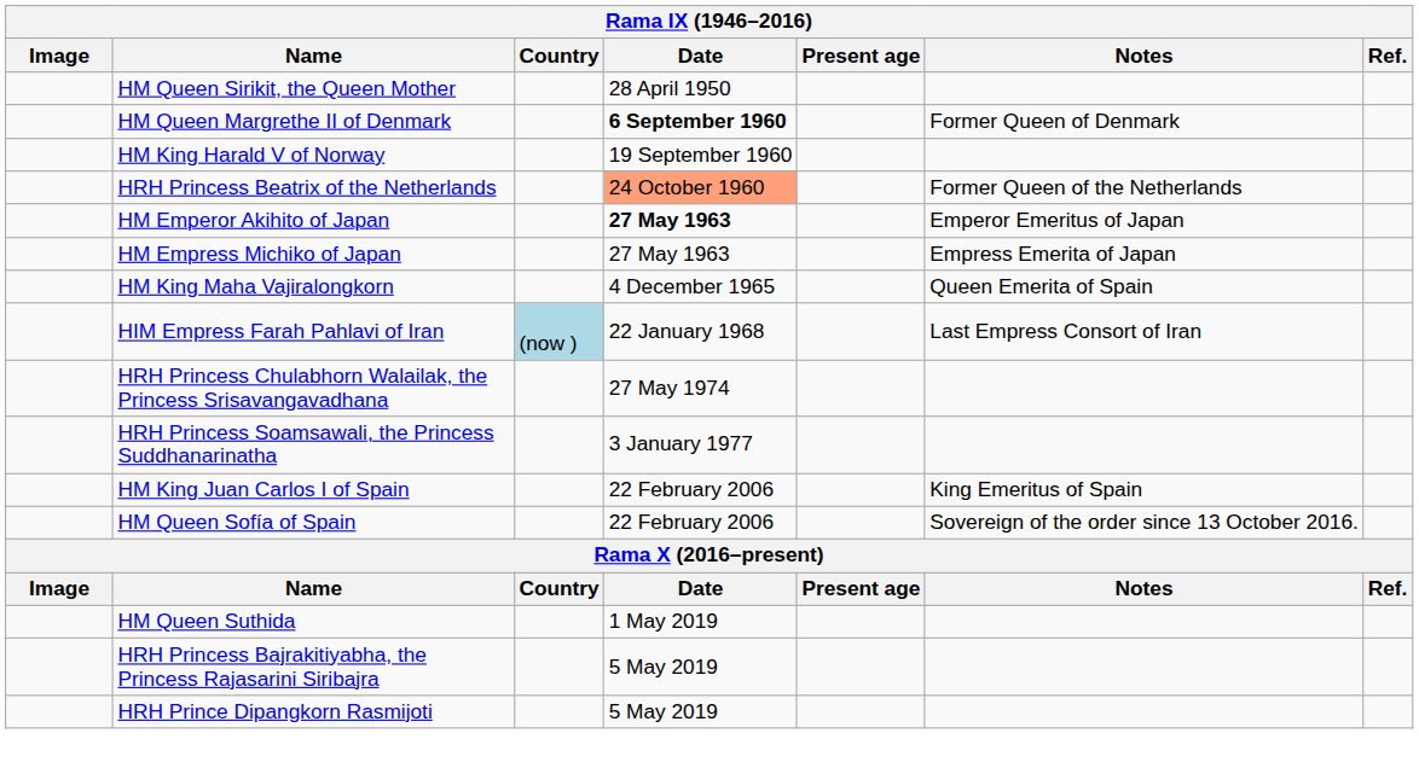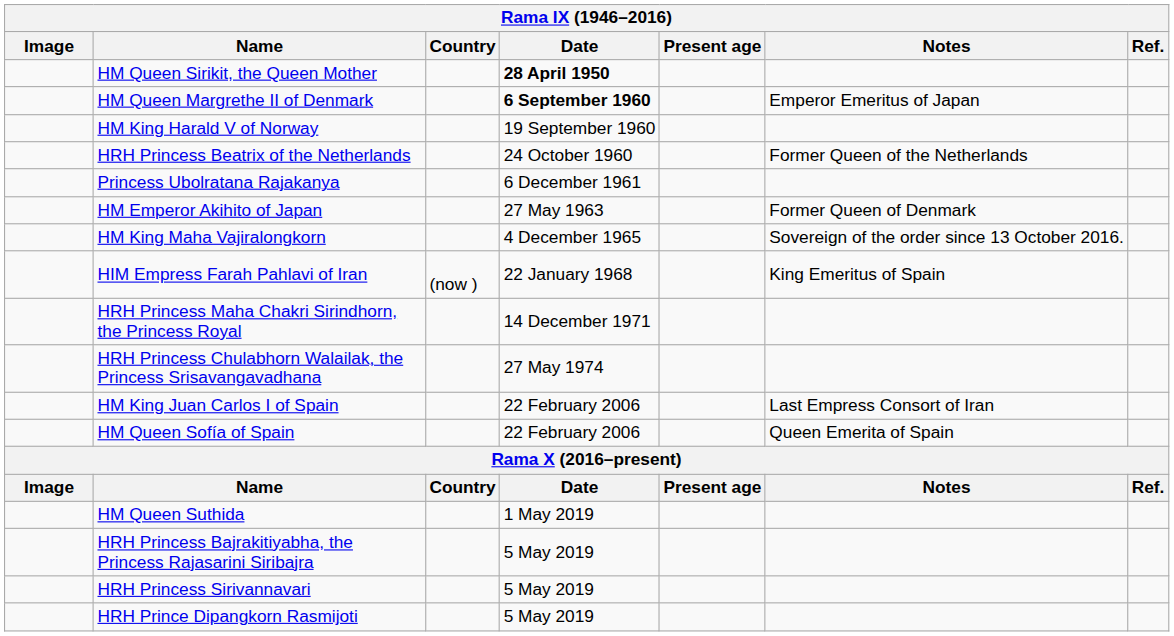HM Queen Sirikit, the Queen Mother | Date: normal -> bold
HM Queen Margrethe II of Denmark | Notes: Former Queen of Denmark -> Emperor Emeritus of Japan
HRH Princess Beatrix of the Netherlands | Date: lightsalmon background -> no background
+ row: Princess Ubolratana Rajakanya | 6 December 1961
HM Emperor Akihito of Japan | Date: bold -> normal
HM Emperor Akihito of Japan | Notes: Emperor Emeritus of Japan -> Former Queen of Denmark
- row: HM Empress Michiko of Japan | 27 May 1963 | Empress Emerita of Japan
HM King Maha Vajiralongkorn | Notes: Queen Emerita of Spain -> Sovereign of the order since 13 October 2016.
HIM Empress Farah Pahlavi of Iran | Country: lightblue background -> no background
HIM Empress Farah Pahlavi of Iran | Notes: Last Empress Consort of Iran -> King Emeritus of Spain
+ row: HRH Princess Maha Chakri Sirindhorn, the Princess Royal | 14 December 1971
- row: HRH Princess Soamsawali, the Princess Suddhanarinatha | 3 January 1977
HM King Juan Carlos I of Spain | Notes: King Emeritus of Spain -> Last Empress Consort of Iran
HM Queen Sofía of Spain | Notes: Sovereign of the order since 13 October 2016. -> Queen Emerita of Spain
+ row: HRH Princess Sirivannavari | 5 May 2019
